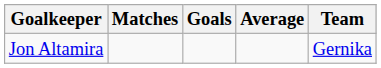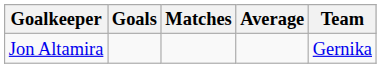columns swapped: Goals <-> Matches
